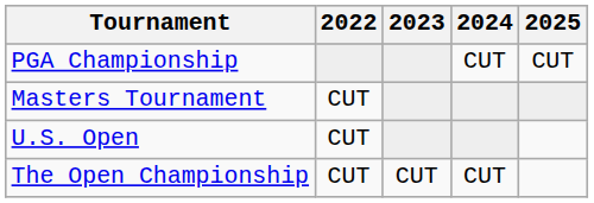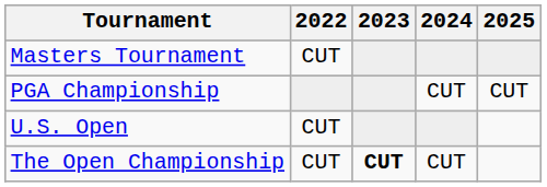rows swapped: Masters Tournament <-> PGA Championship
The Open Championship | 2023: normal -> bold
